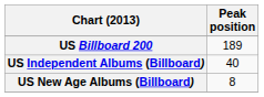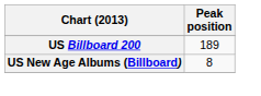- row: US Independent Albums (Billboard) | 40
